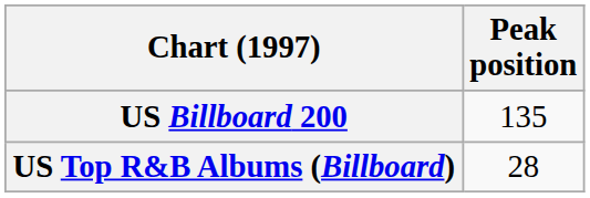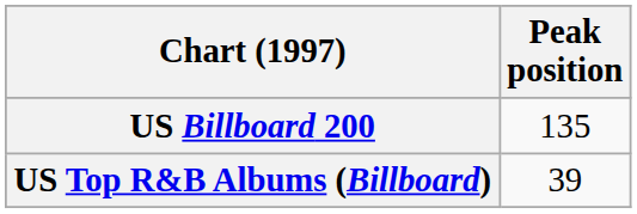US Top R&B Albums (Billboard) | Peak position: 28 -> 39
